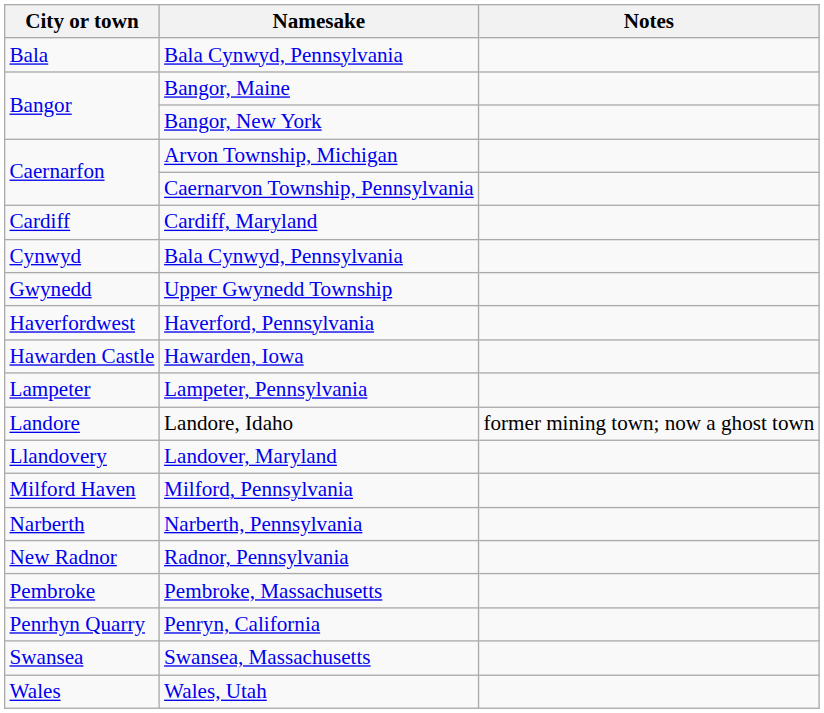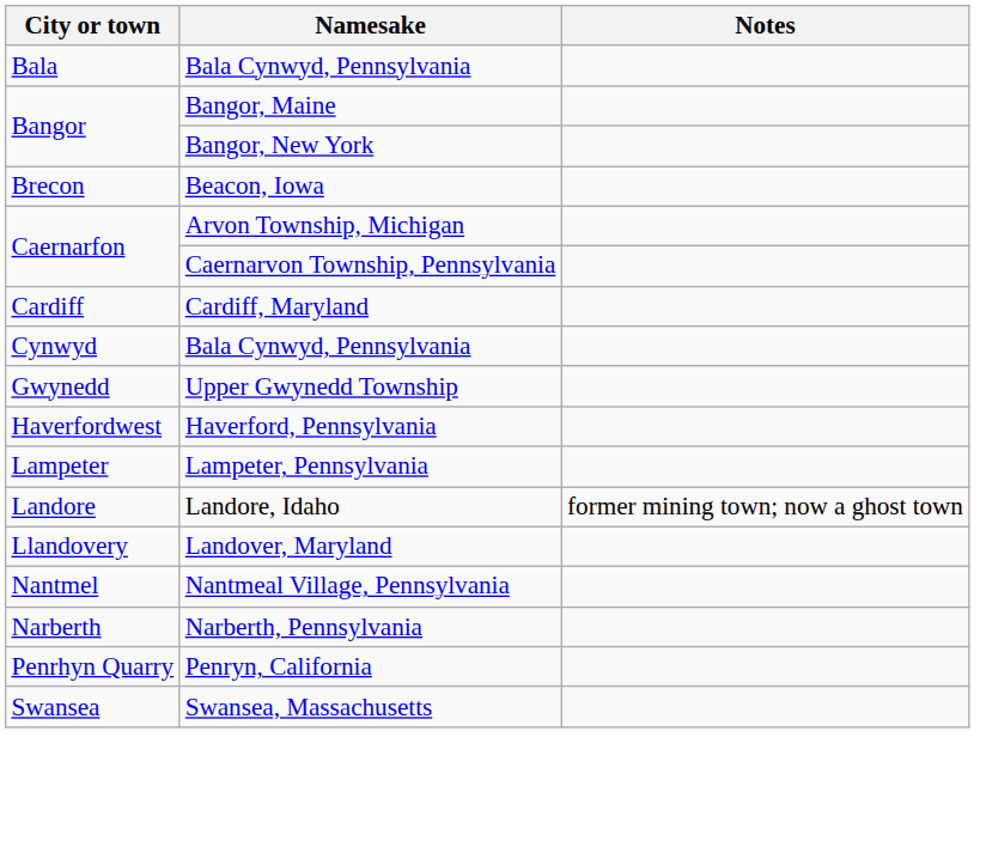+ row: Brecon | Beacon, Iowa
- row: Hawarden Castle | Hawarden, Iowa
- row: Milford Haven | Milford, Pennsylvania
+ row: Nantmel | Nantmeal Village, Pennsylvania
- row: New Radnor | Radnor, Pennsylvania
- row: Pembroke | Pembroke, Massachusetts
- row: Wales | Wales, Utah
